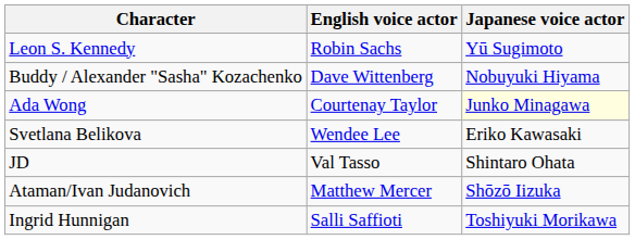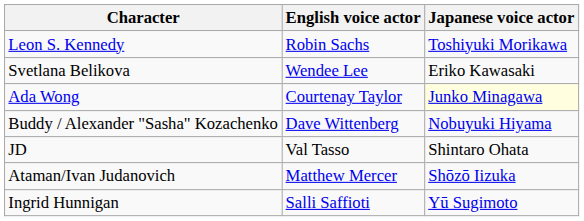Leon S. Kennedy | Japanese voice actor: Yū Sugimoto -> Toshiyuki Morikawa
rows swapped: Buddy / Alexander "Sasha" Kozachenko <-> Svetlana Belikova
Ingrid Hunnigan | Japanese voice actor: Toshiyuki Morikawa -> Yū Sugimoto
